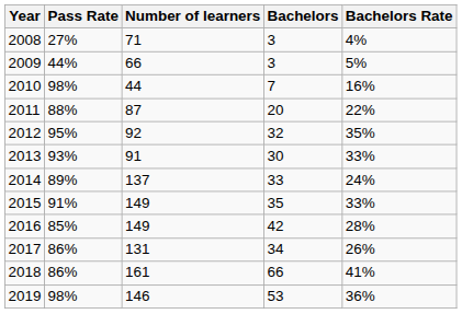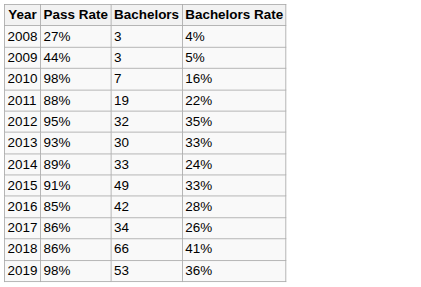- column: Number of learners | 71 | 66 | 44 | 87 | 92 | 91 | 137 | 149 | 149 | 131 | 161 | 146
2011 | Bachelors: 20 -> 19
2015 | Bachelors: 35 -> 49
